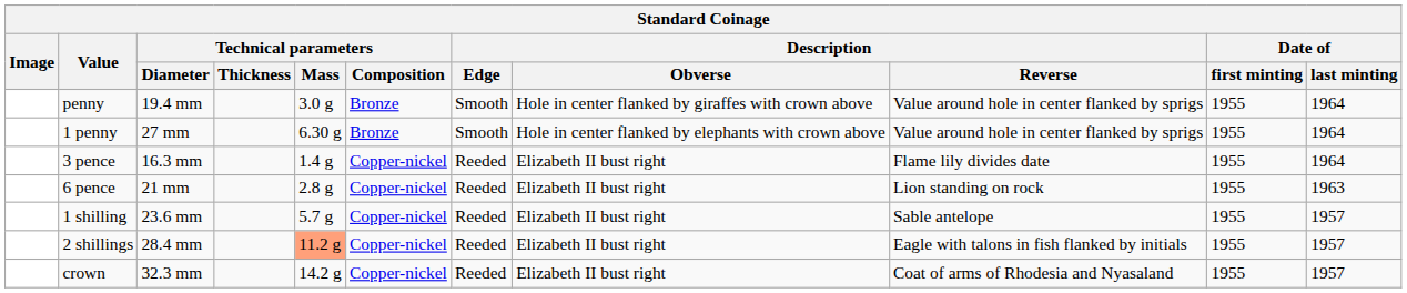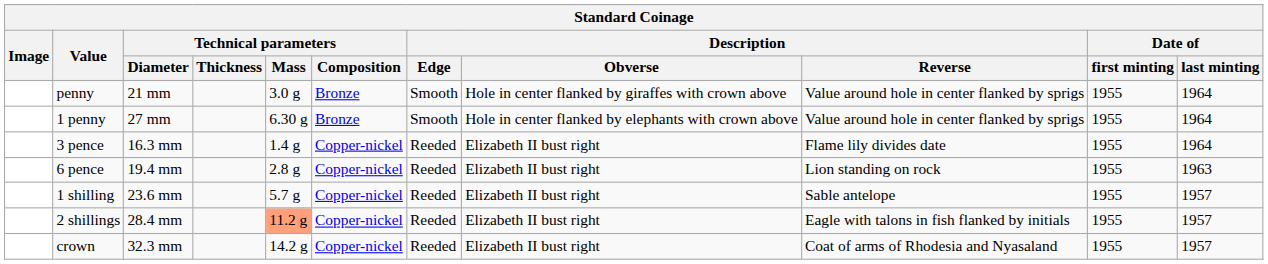penny | Technical parameters / Diameter: 19.4 mm -> 21 mm
6 pence | Technical parameters / Diameter: 21 mm -> 19.4 mm
